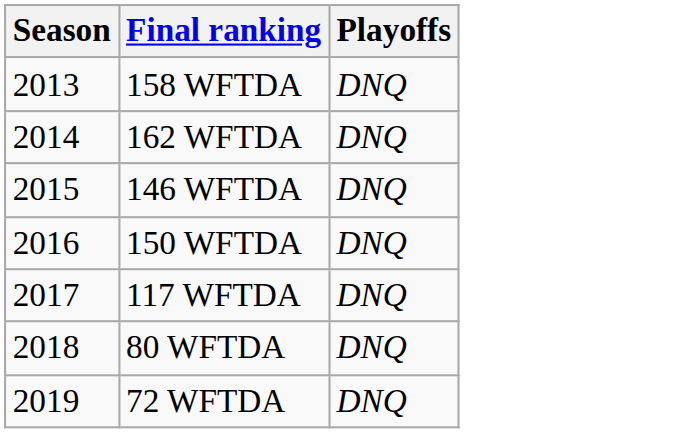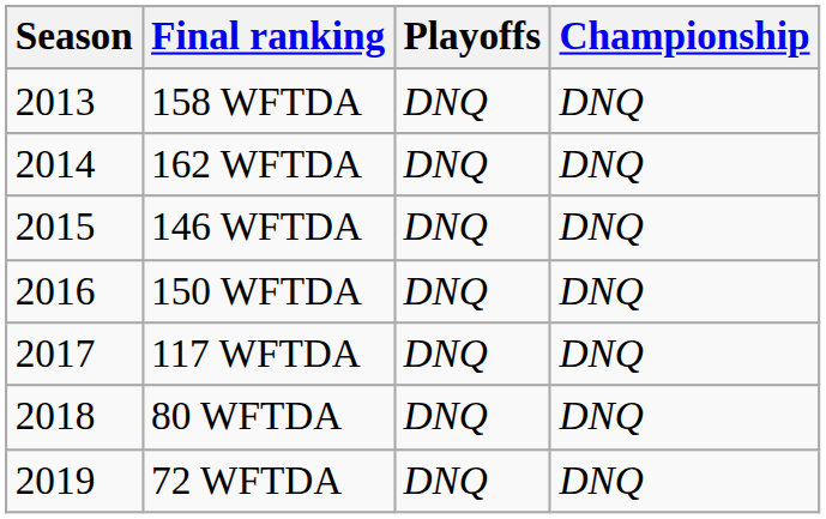+ column: Championship | DNQ | DNQ | DNQ | DNQ | DNQ | DNQ | DNQ
